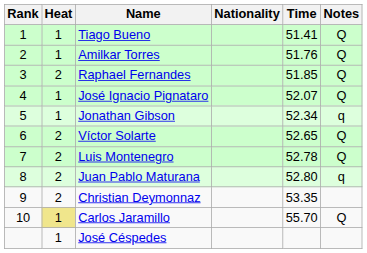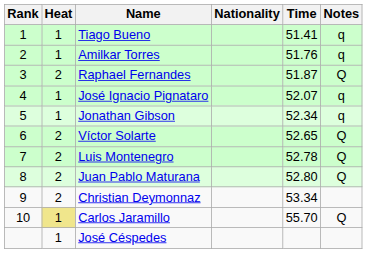Tiago Bueno | Notes: Q -> q
Amilkar Torres | Notes: Q -> q
Raphael Fernandes | Time: 51.85 -> 51.87
José Ignacio Pignataro | Notes: Q -> q
Juan Pablo Maturana | Notes: q -> Q
Christian Deymonnaz | Time: 53.35 -> 53.34
